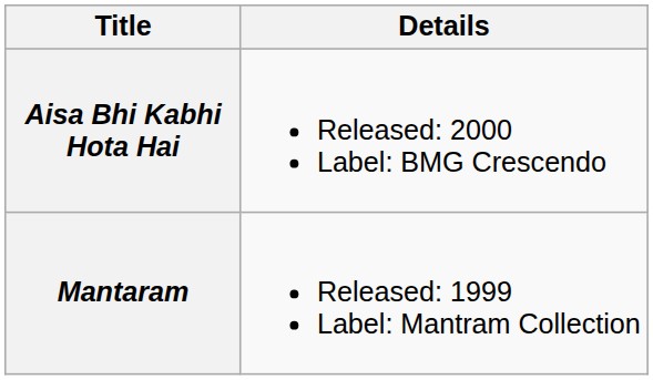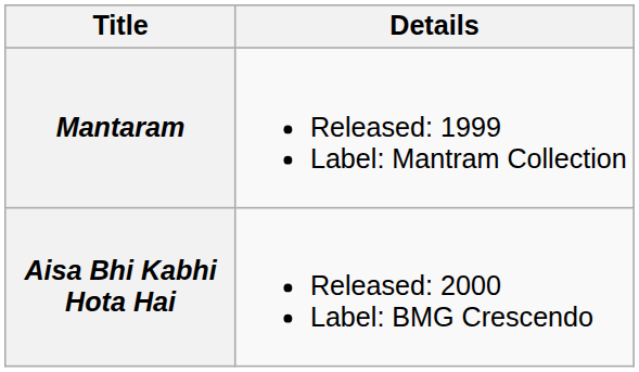rows swapped: Mantaram <-> Aisa Bhi Kabhi Hota Hai
